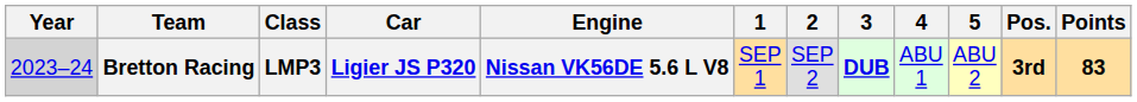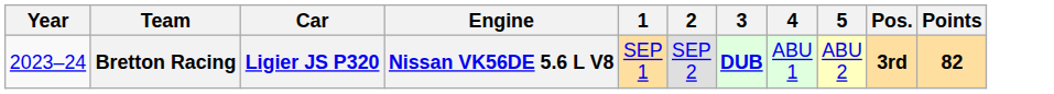- column: Class | LMP3
Bretton Racing | Year: lightgrey background -> no background
Bretton Racing | Points: 83 -> 82
